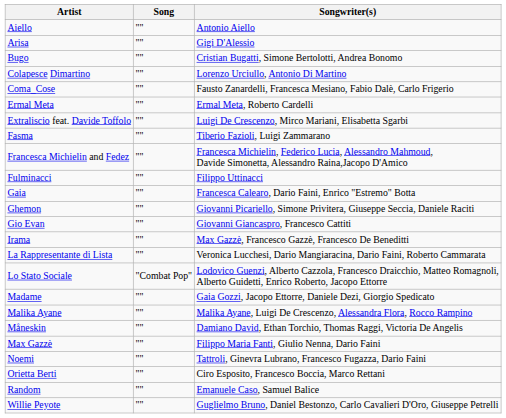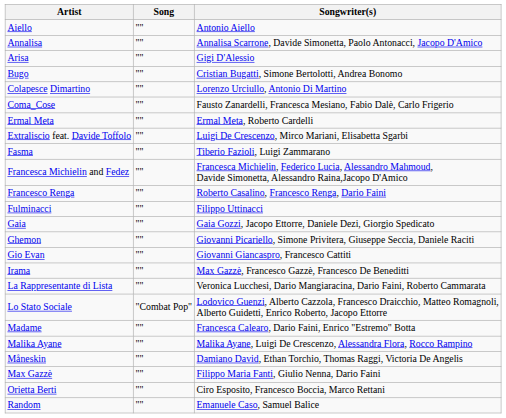+ row: Annalisa | "" | Annalisa Scarrone, Davide Simonetta, Paolo Antonacci, Jacopo D'Amico
+ row: Francesco Renga | "" | Roberto Casalino, Francesco Renga, Dario Faini
Gaia | Songwriter(s): Francesca Calearo, Dario Faini, Enrico "Estremo" Botta -> Gaia Gozzi, Jacopo Ettorre, Daniele Dezi, Giorgio Spedicato
Madame | Songwriter(s): Gaia Gozzi, Jacopo Ettorre, Daniele Dezi, Giorgio Spedicato -> Francesca Calearo, Dario Faini, Enrico "Estremo" Botta
- row: Noemi | "" | Tattroli, Ginevra Lubrano, Francesco Fugazza, Dario Faini
- row: Willie Peyote | "" | Guglielmo Bruno, Daniel Bestonzo, Carlo Cavalieri D'Oro, Giuseppe Petrelli
